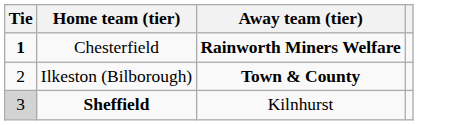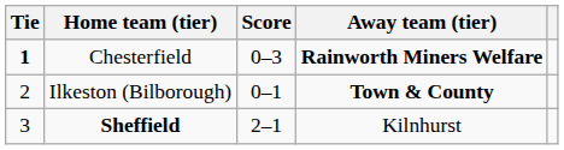+ column: Score | 0–3 | 0–1 | 2–1
Sheffield | Tie: lightgrey background -> no background
